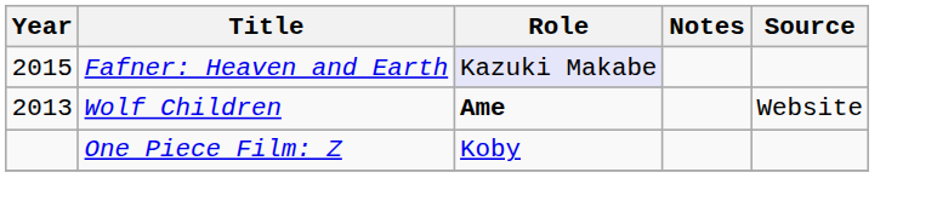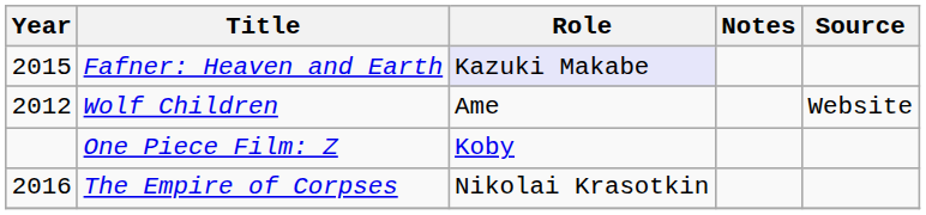Wolf Children | Year: 2013 -> 2012
Wolf Children | Role: bold -> normal
+ row: 2016 | The Empire of Corpses | Nikolai Krasotkin
